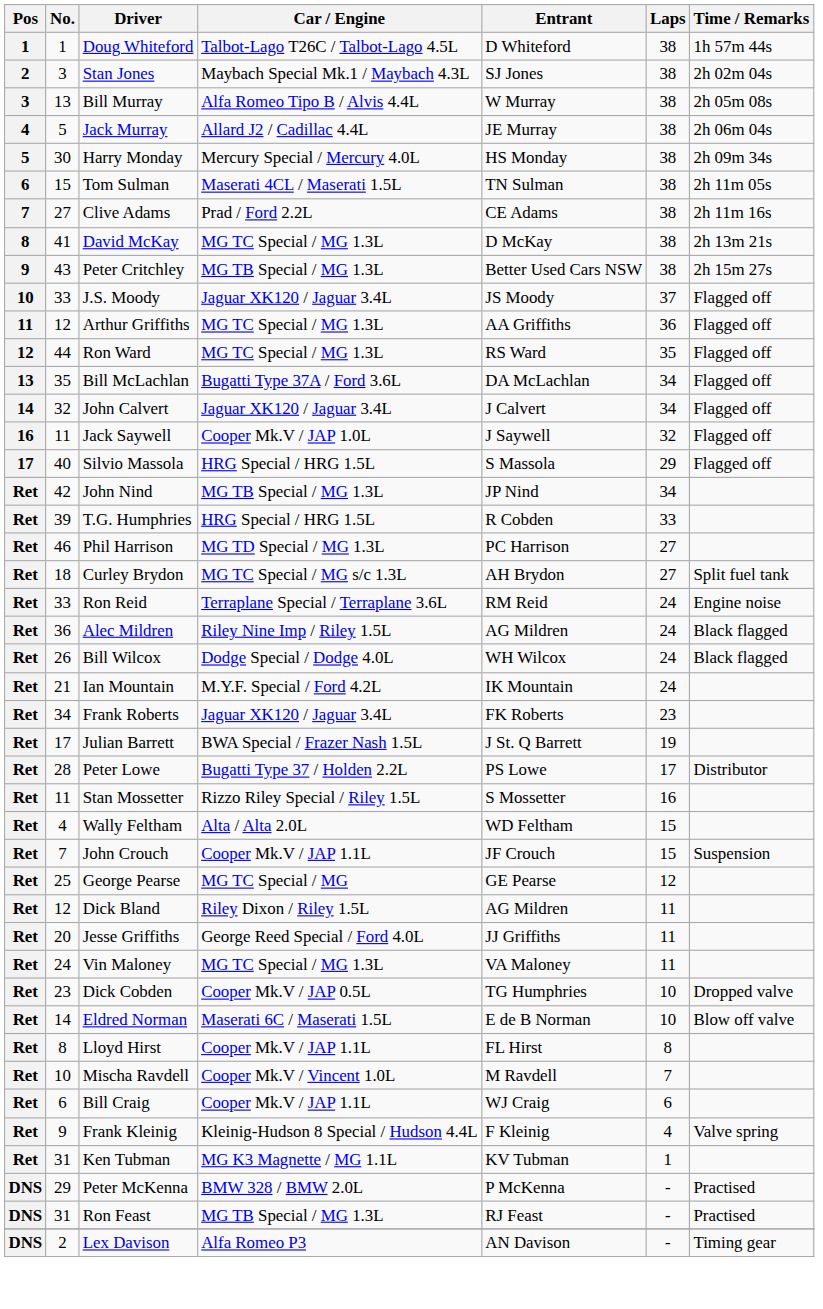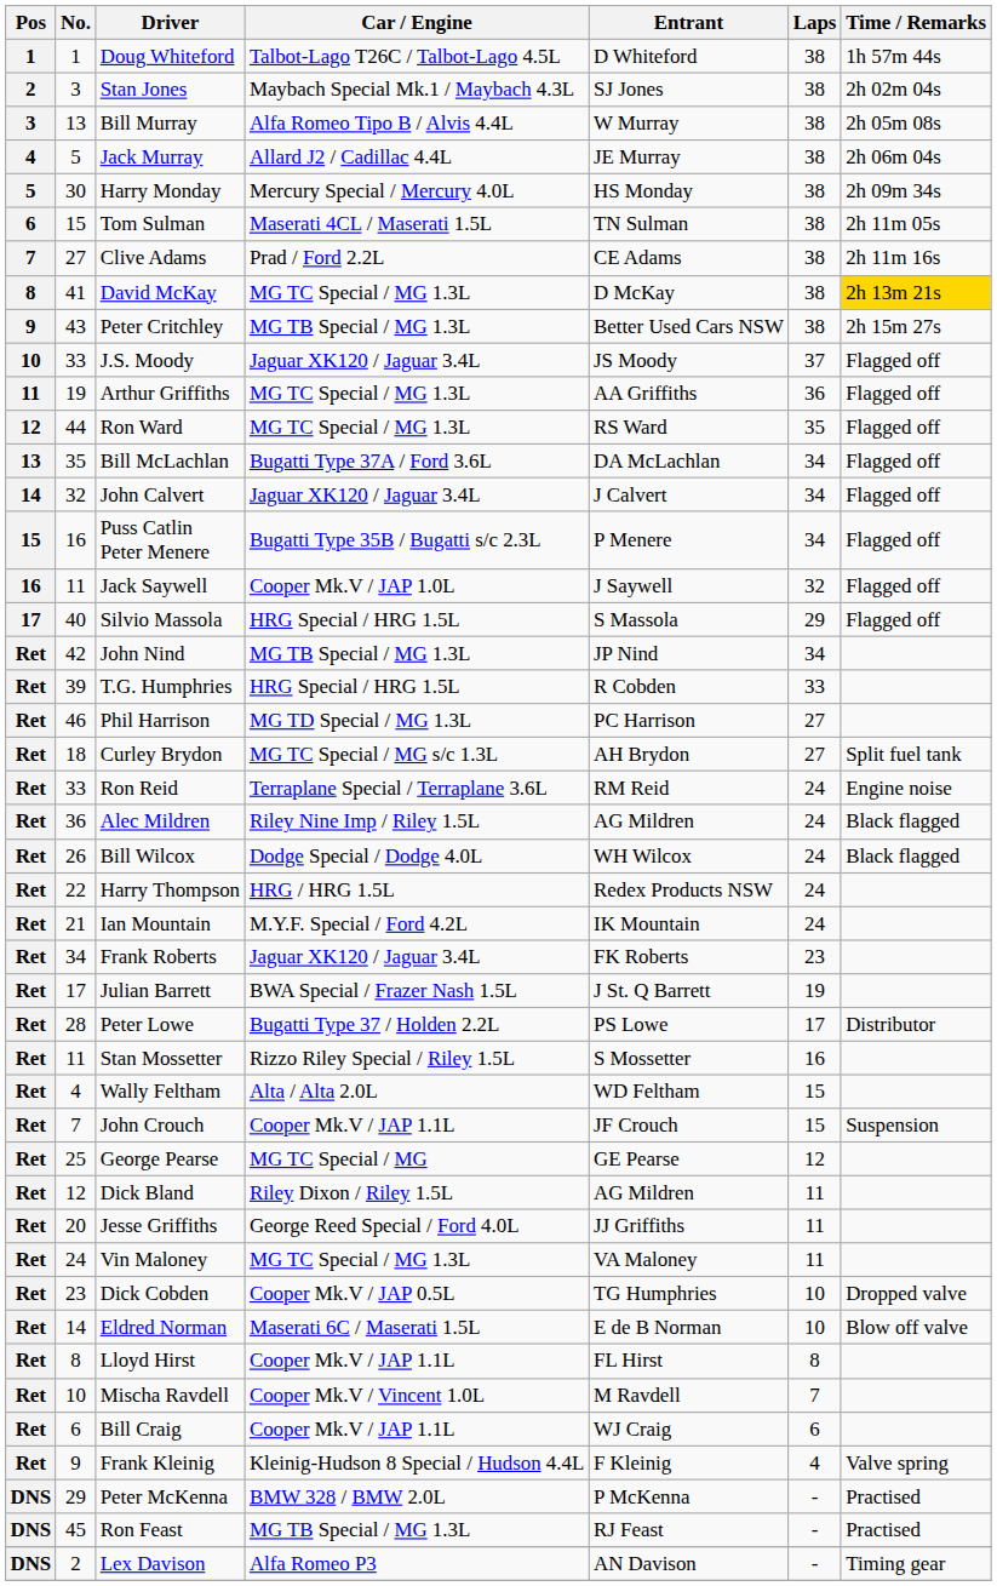David McKay | Time / Remarks: no background -> gold background
Arthur Griffiths | No.: 12 -> 19
+ row: 15 | 16 | Puss Catlin Peter Menere | Bugatti Type 35B / Bugatti s/c 2.3L | P Menere | 34 | Flagged off
+ row: Ret | 22 | Harry Thompson | HRG / HRG 1.5L | Redex Products NSW | 24
- row: Ret | 31 | Ken Tubman | MG K3 Magnette / MG 1.1L | KV Tubman | 1
Ron Feast | No.: 31 -> 45
